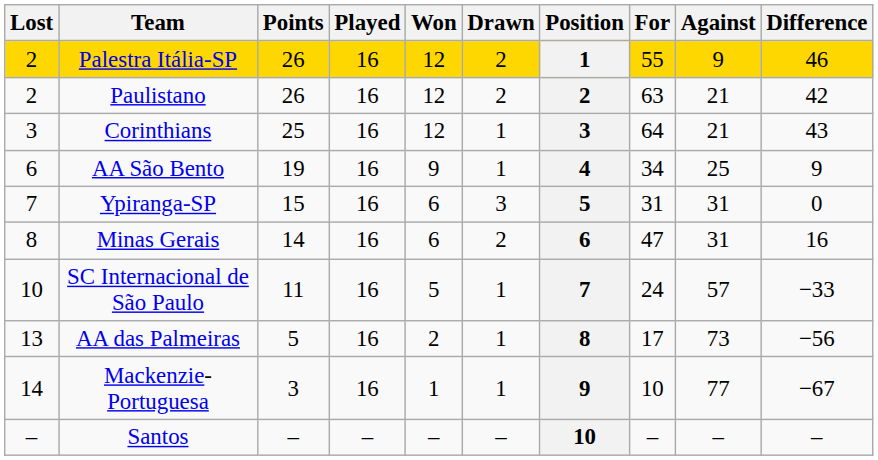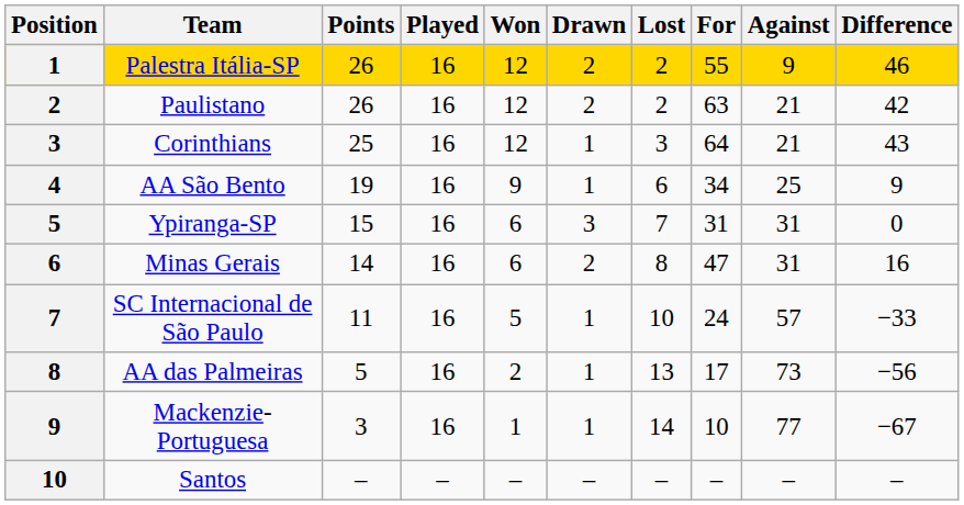columns swapped: Position <-> Lost
